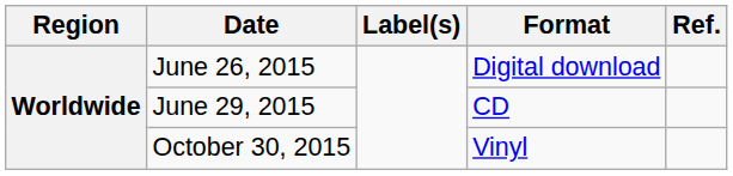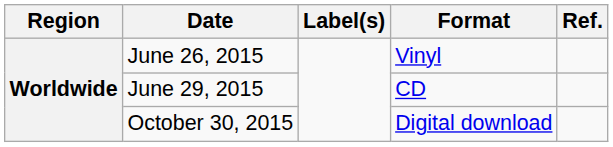June 26, 2015 | Format: Digital download -> Vinyl
October 30, 2015 | Format: Vinyl -> Digital download
